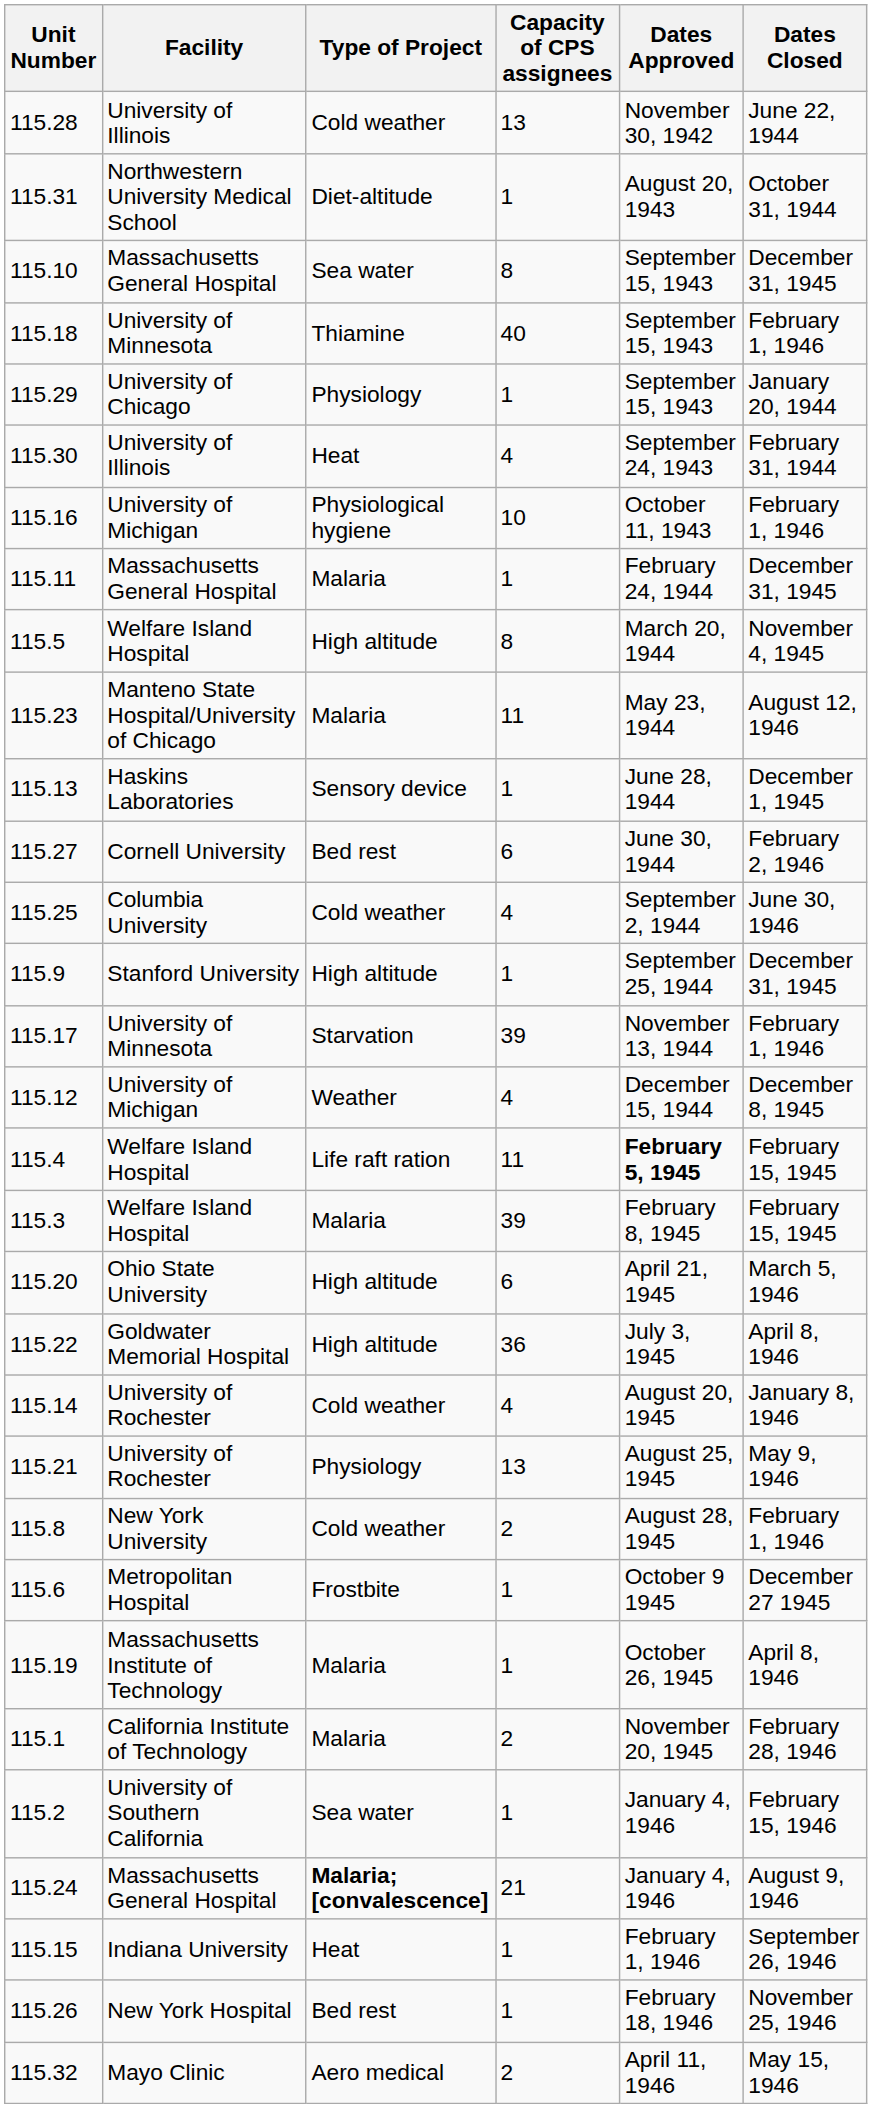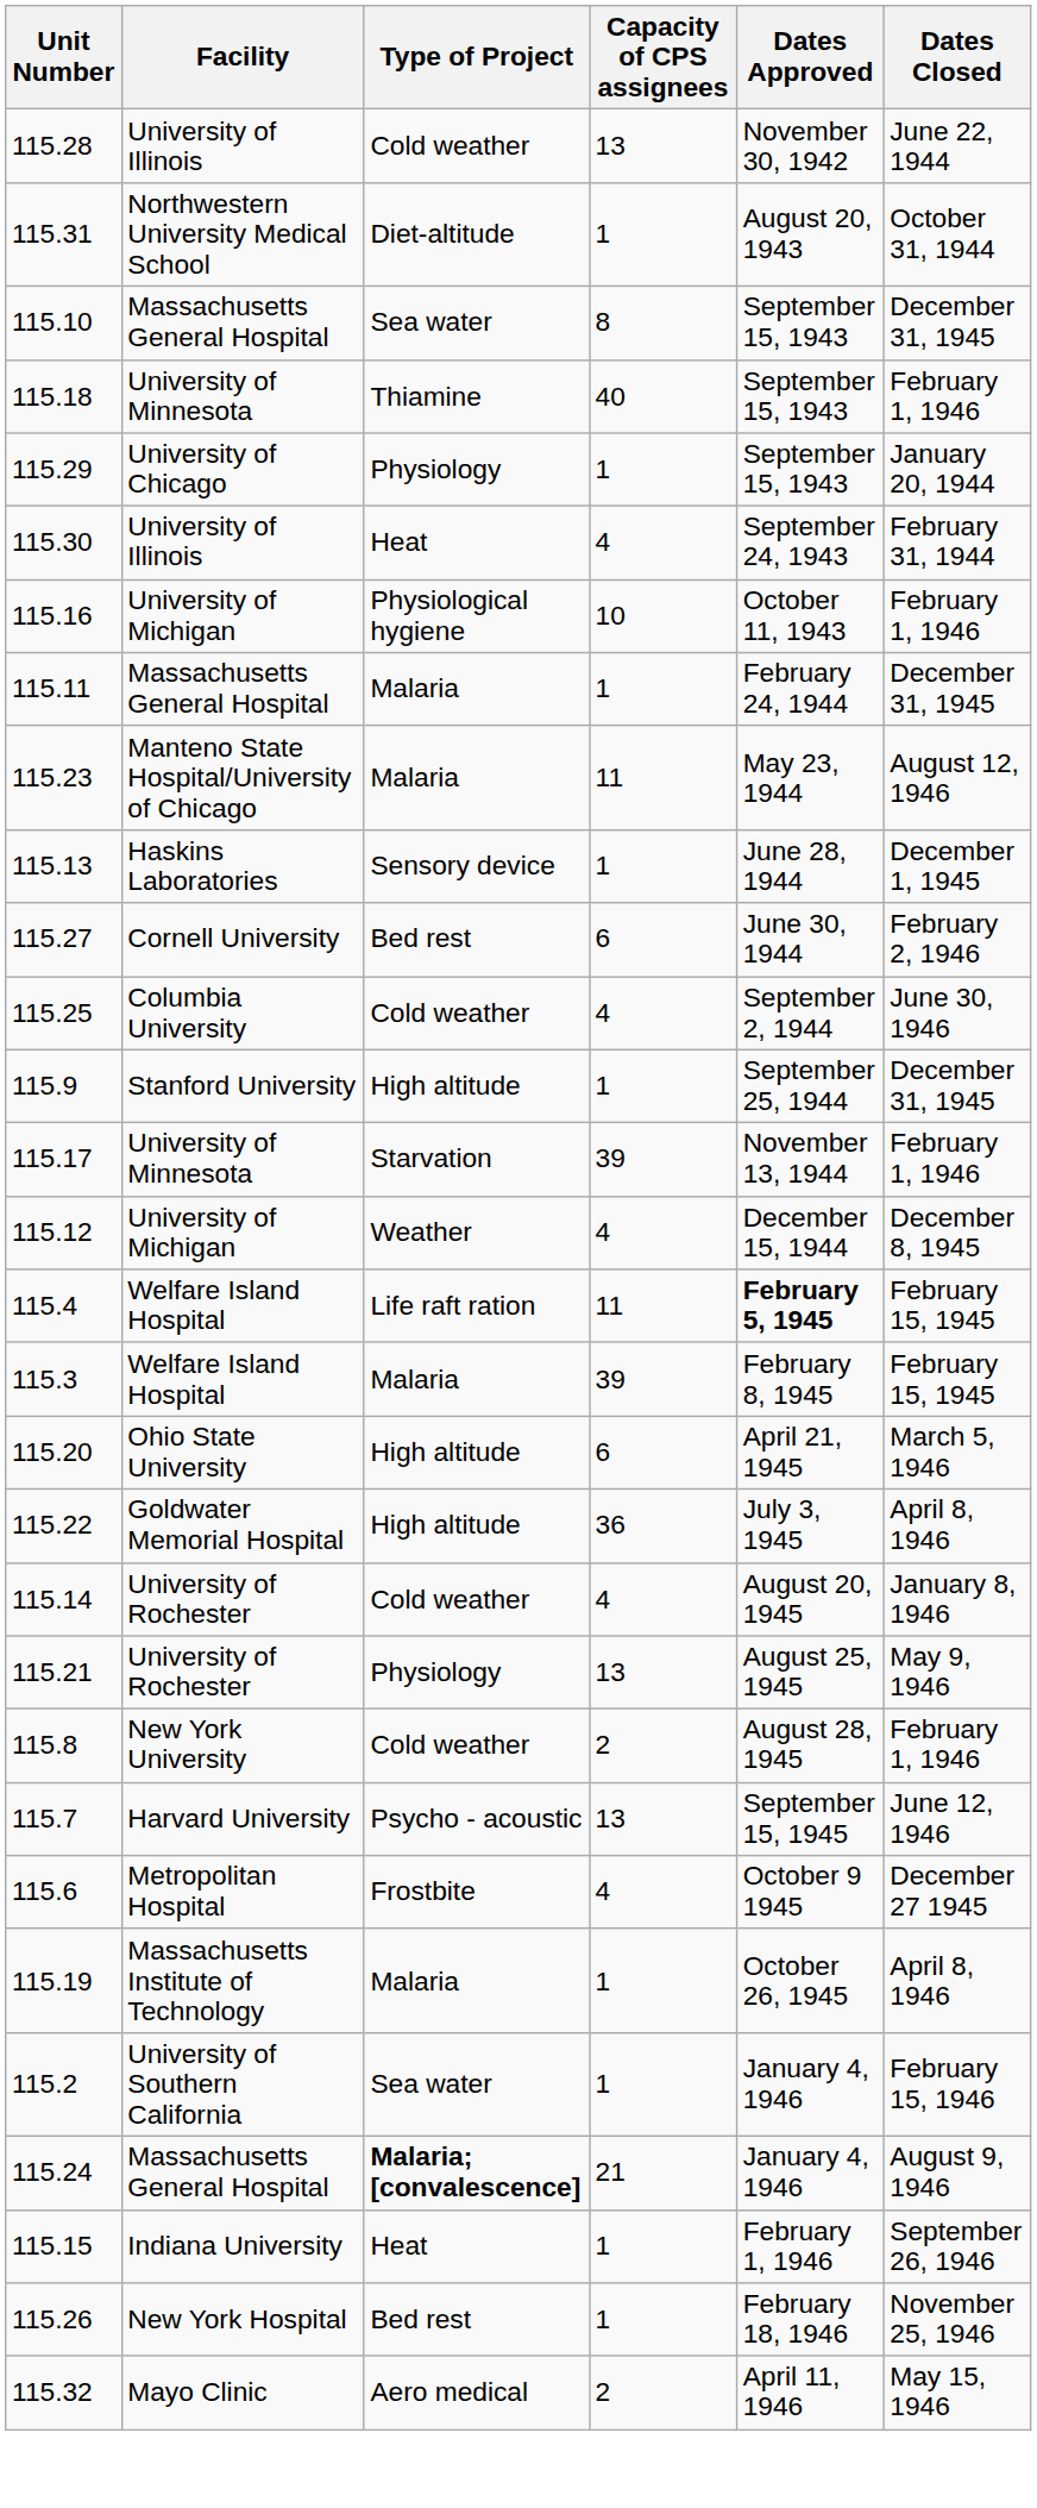- row: 115.5 | Welfare Island Hospital | High altitude | 8 | March 20, 1944 | November 4, 1945
+ row: 115.7 | Harvard University | Psycho - acoustic | 13 | September 15, 1945 | June 12, 1946
115.6 | Capacity of CPS assignees: 1 -> 4
- row: 115.1 | California Institute of Technology | Malaria | 2 | November 20, 1945 | February 28, 1946
